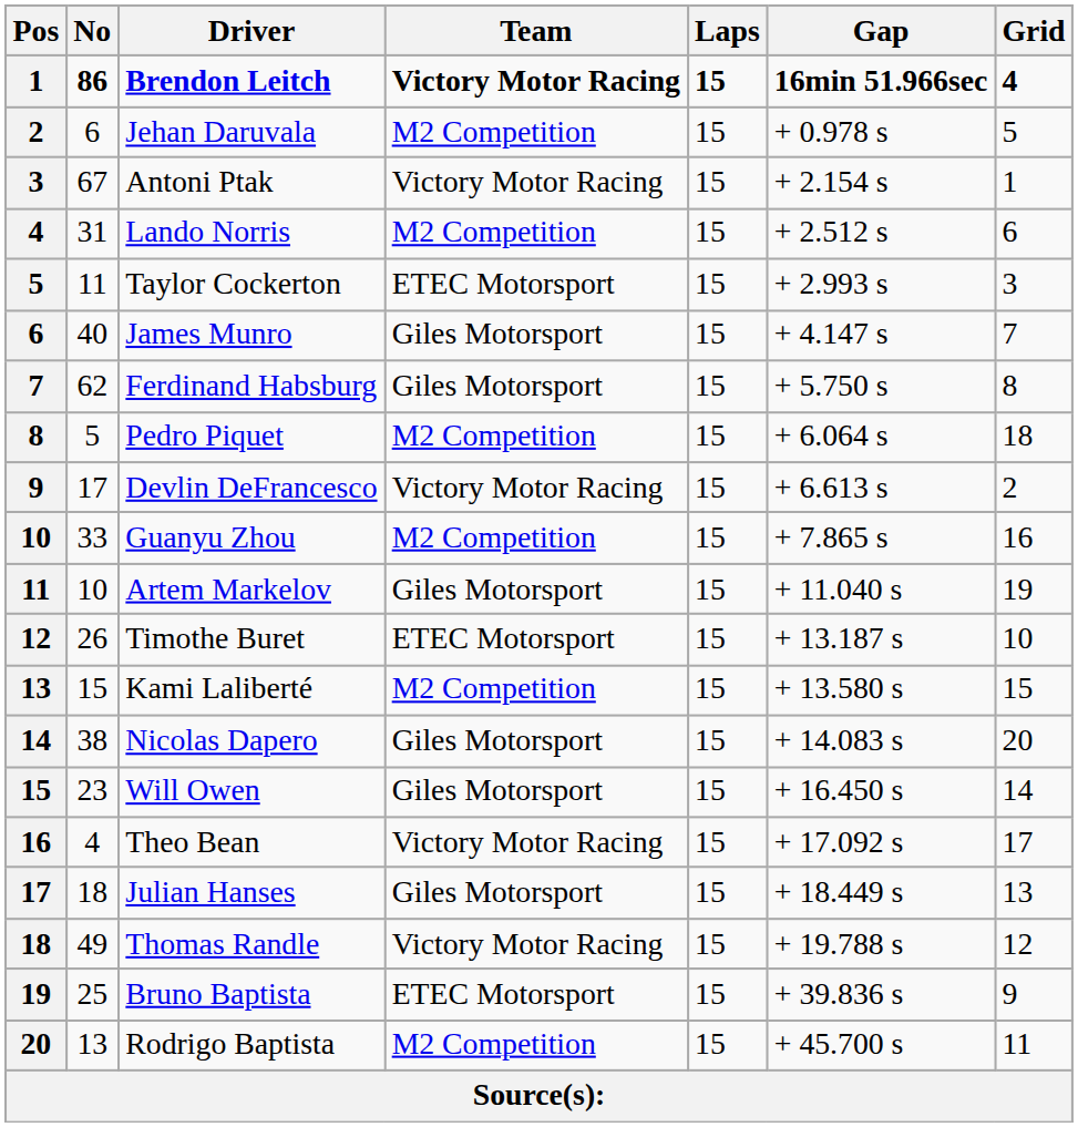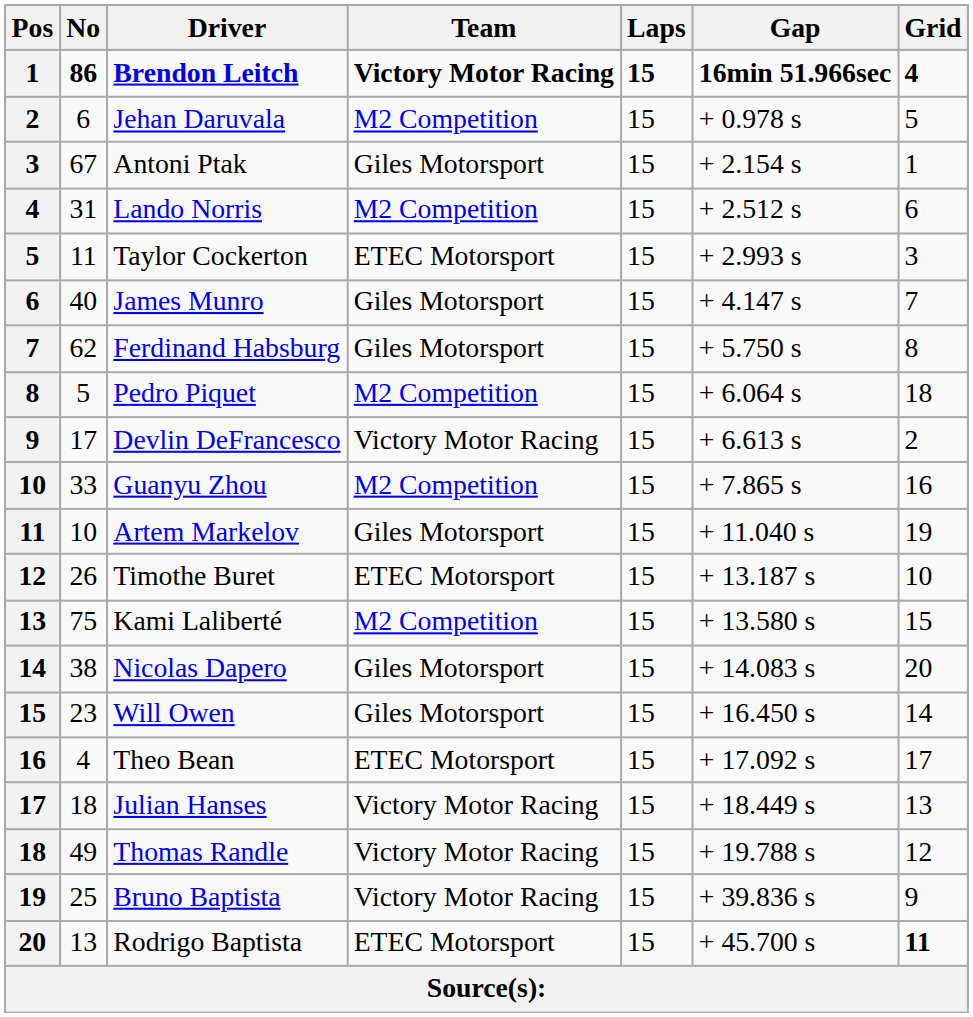Antoni Ptak | Team: Victory Motor Racing -> Giles Motorsport
Kami Laliberté | No: 15 -> 75
Theo Bean | Team: Victory Motor Racing -> ETEC Motorsport
Julian Hanses | Team: Giles Motorsport -> Victory Motor Racing
Bruno Baptista | Team: ETEC Motorsport -> Victory Motor Racing
Rodrigo Baptista | Team: M2 Competition -> ETEC Motorsport
Rodrigo Baptista | Grid: normal -> bold
